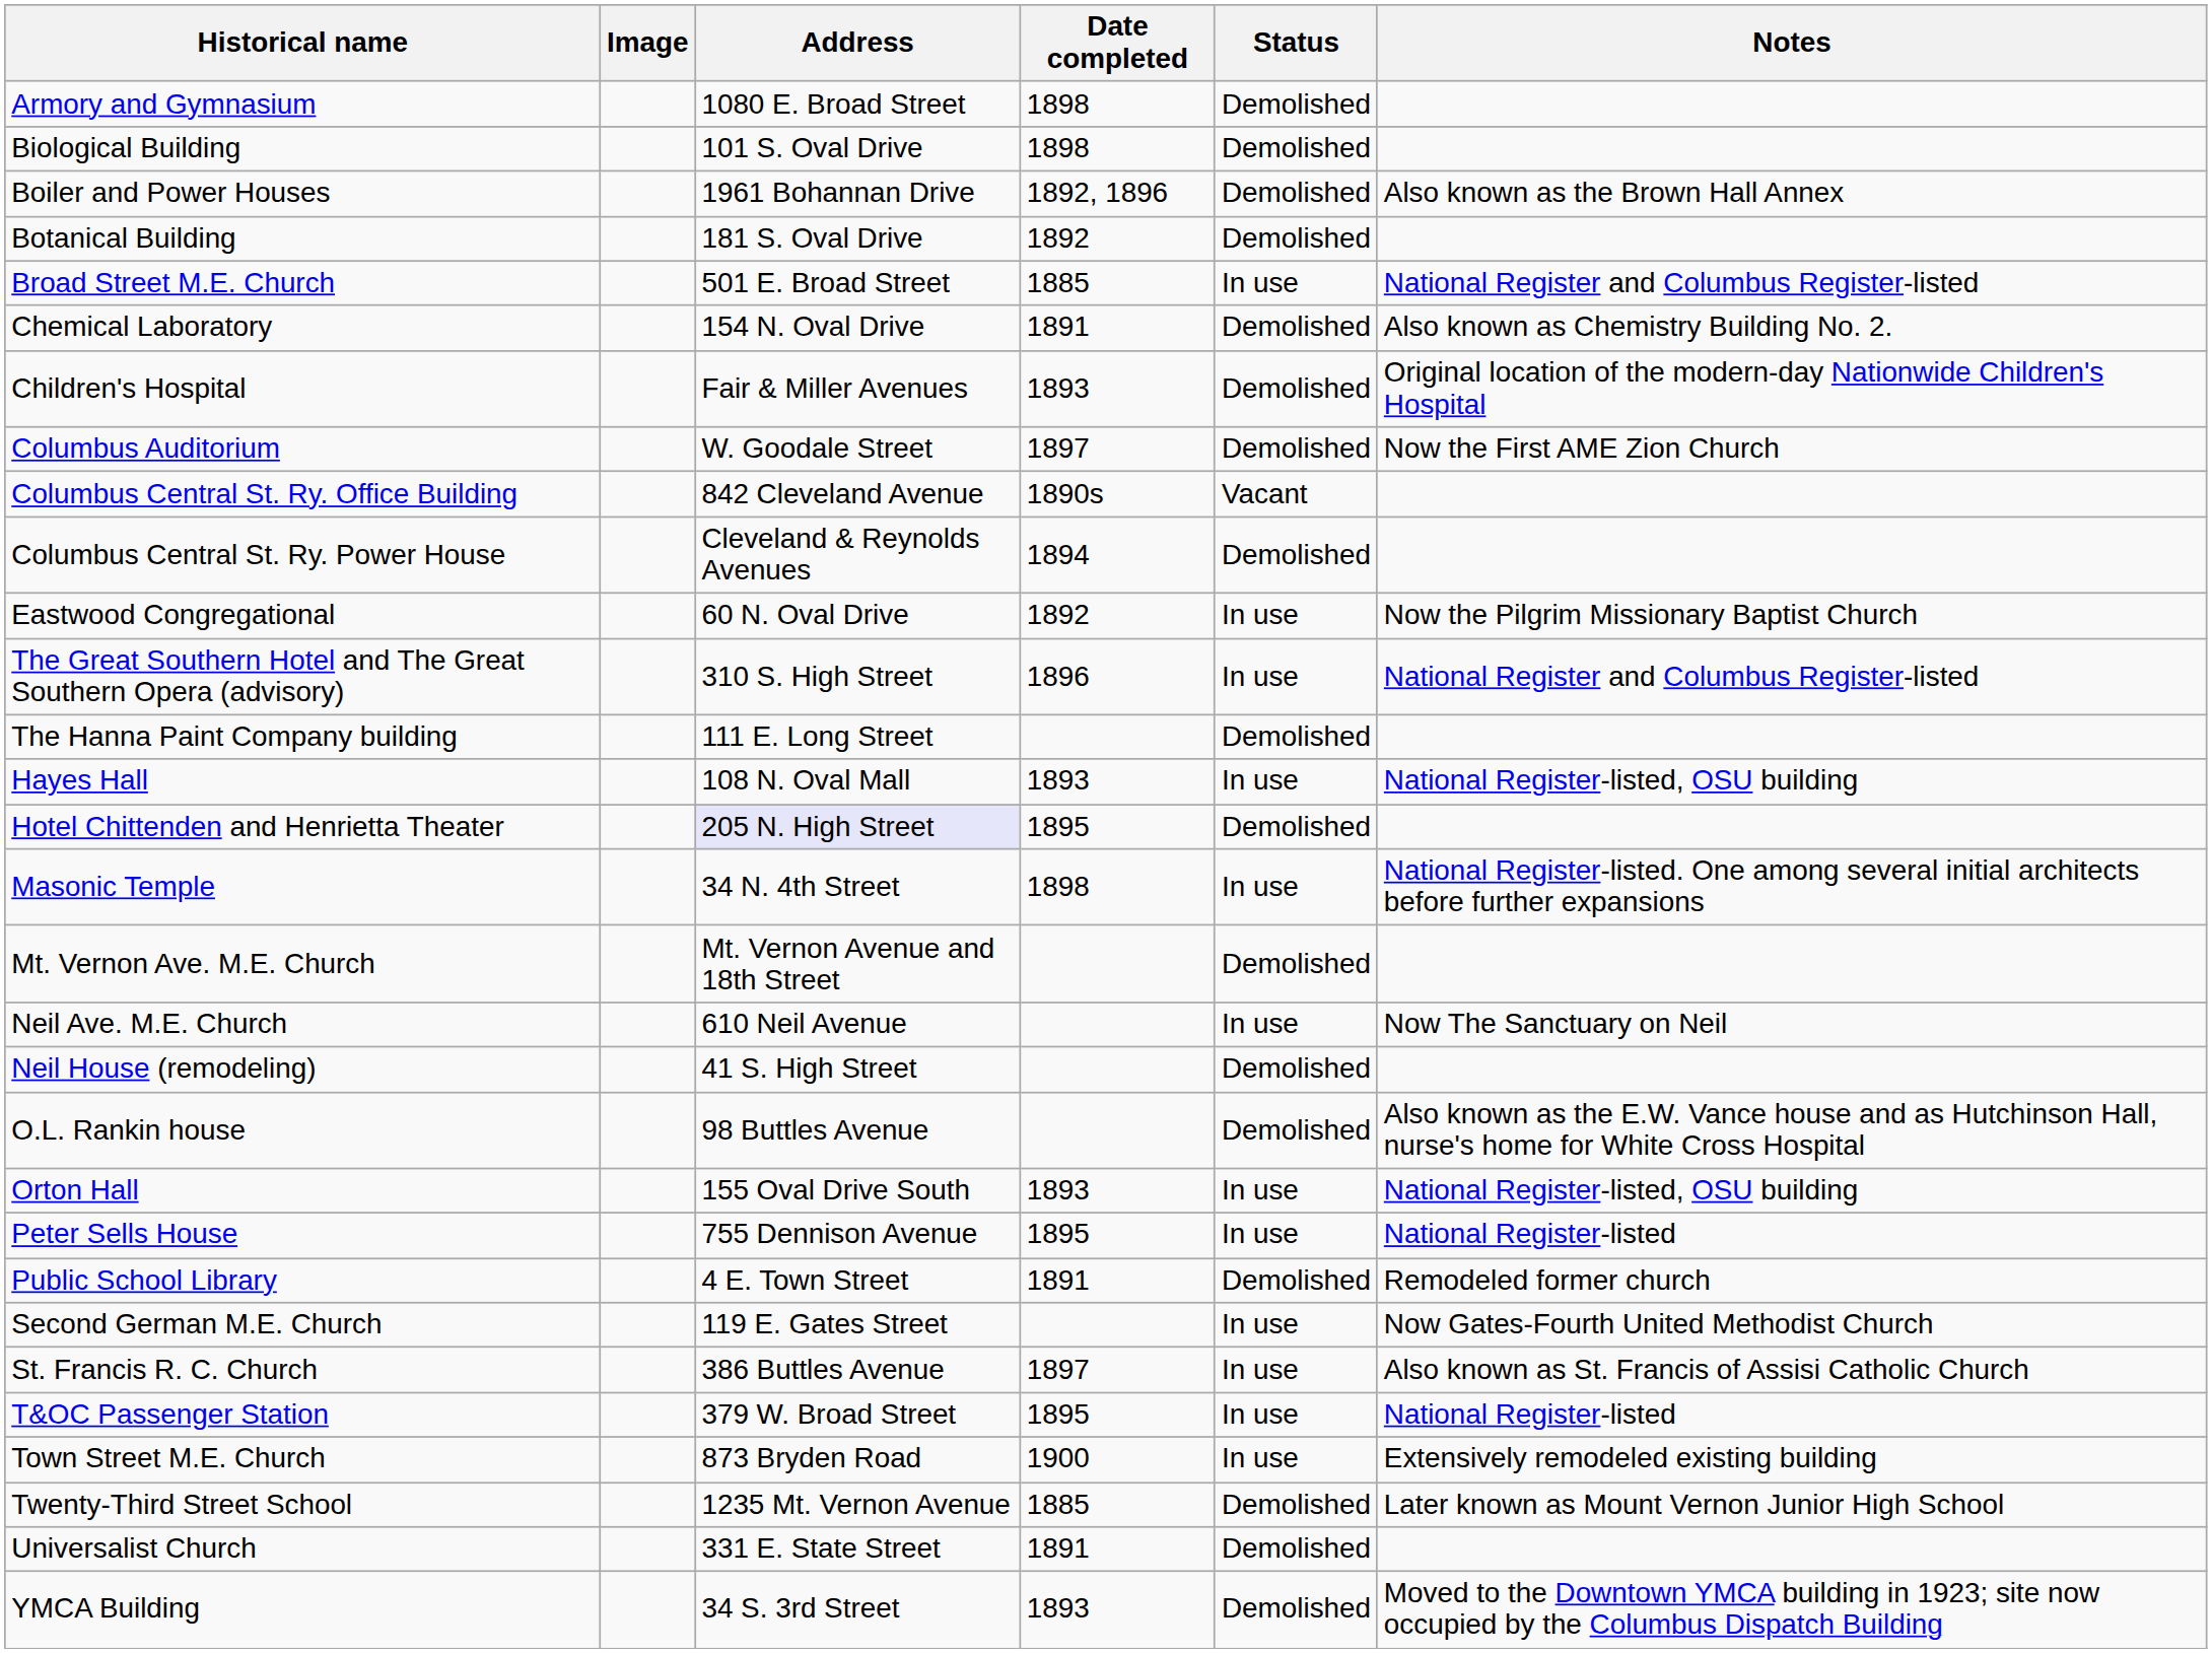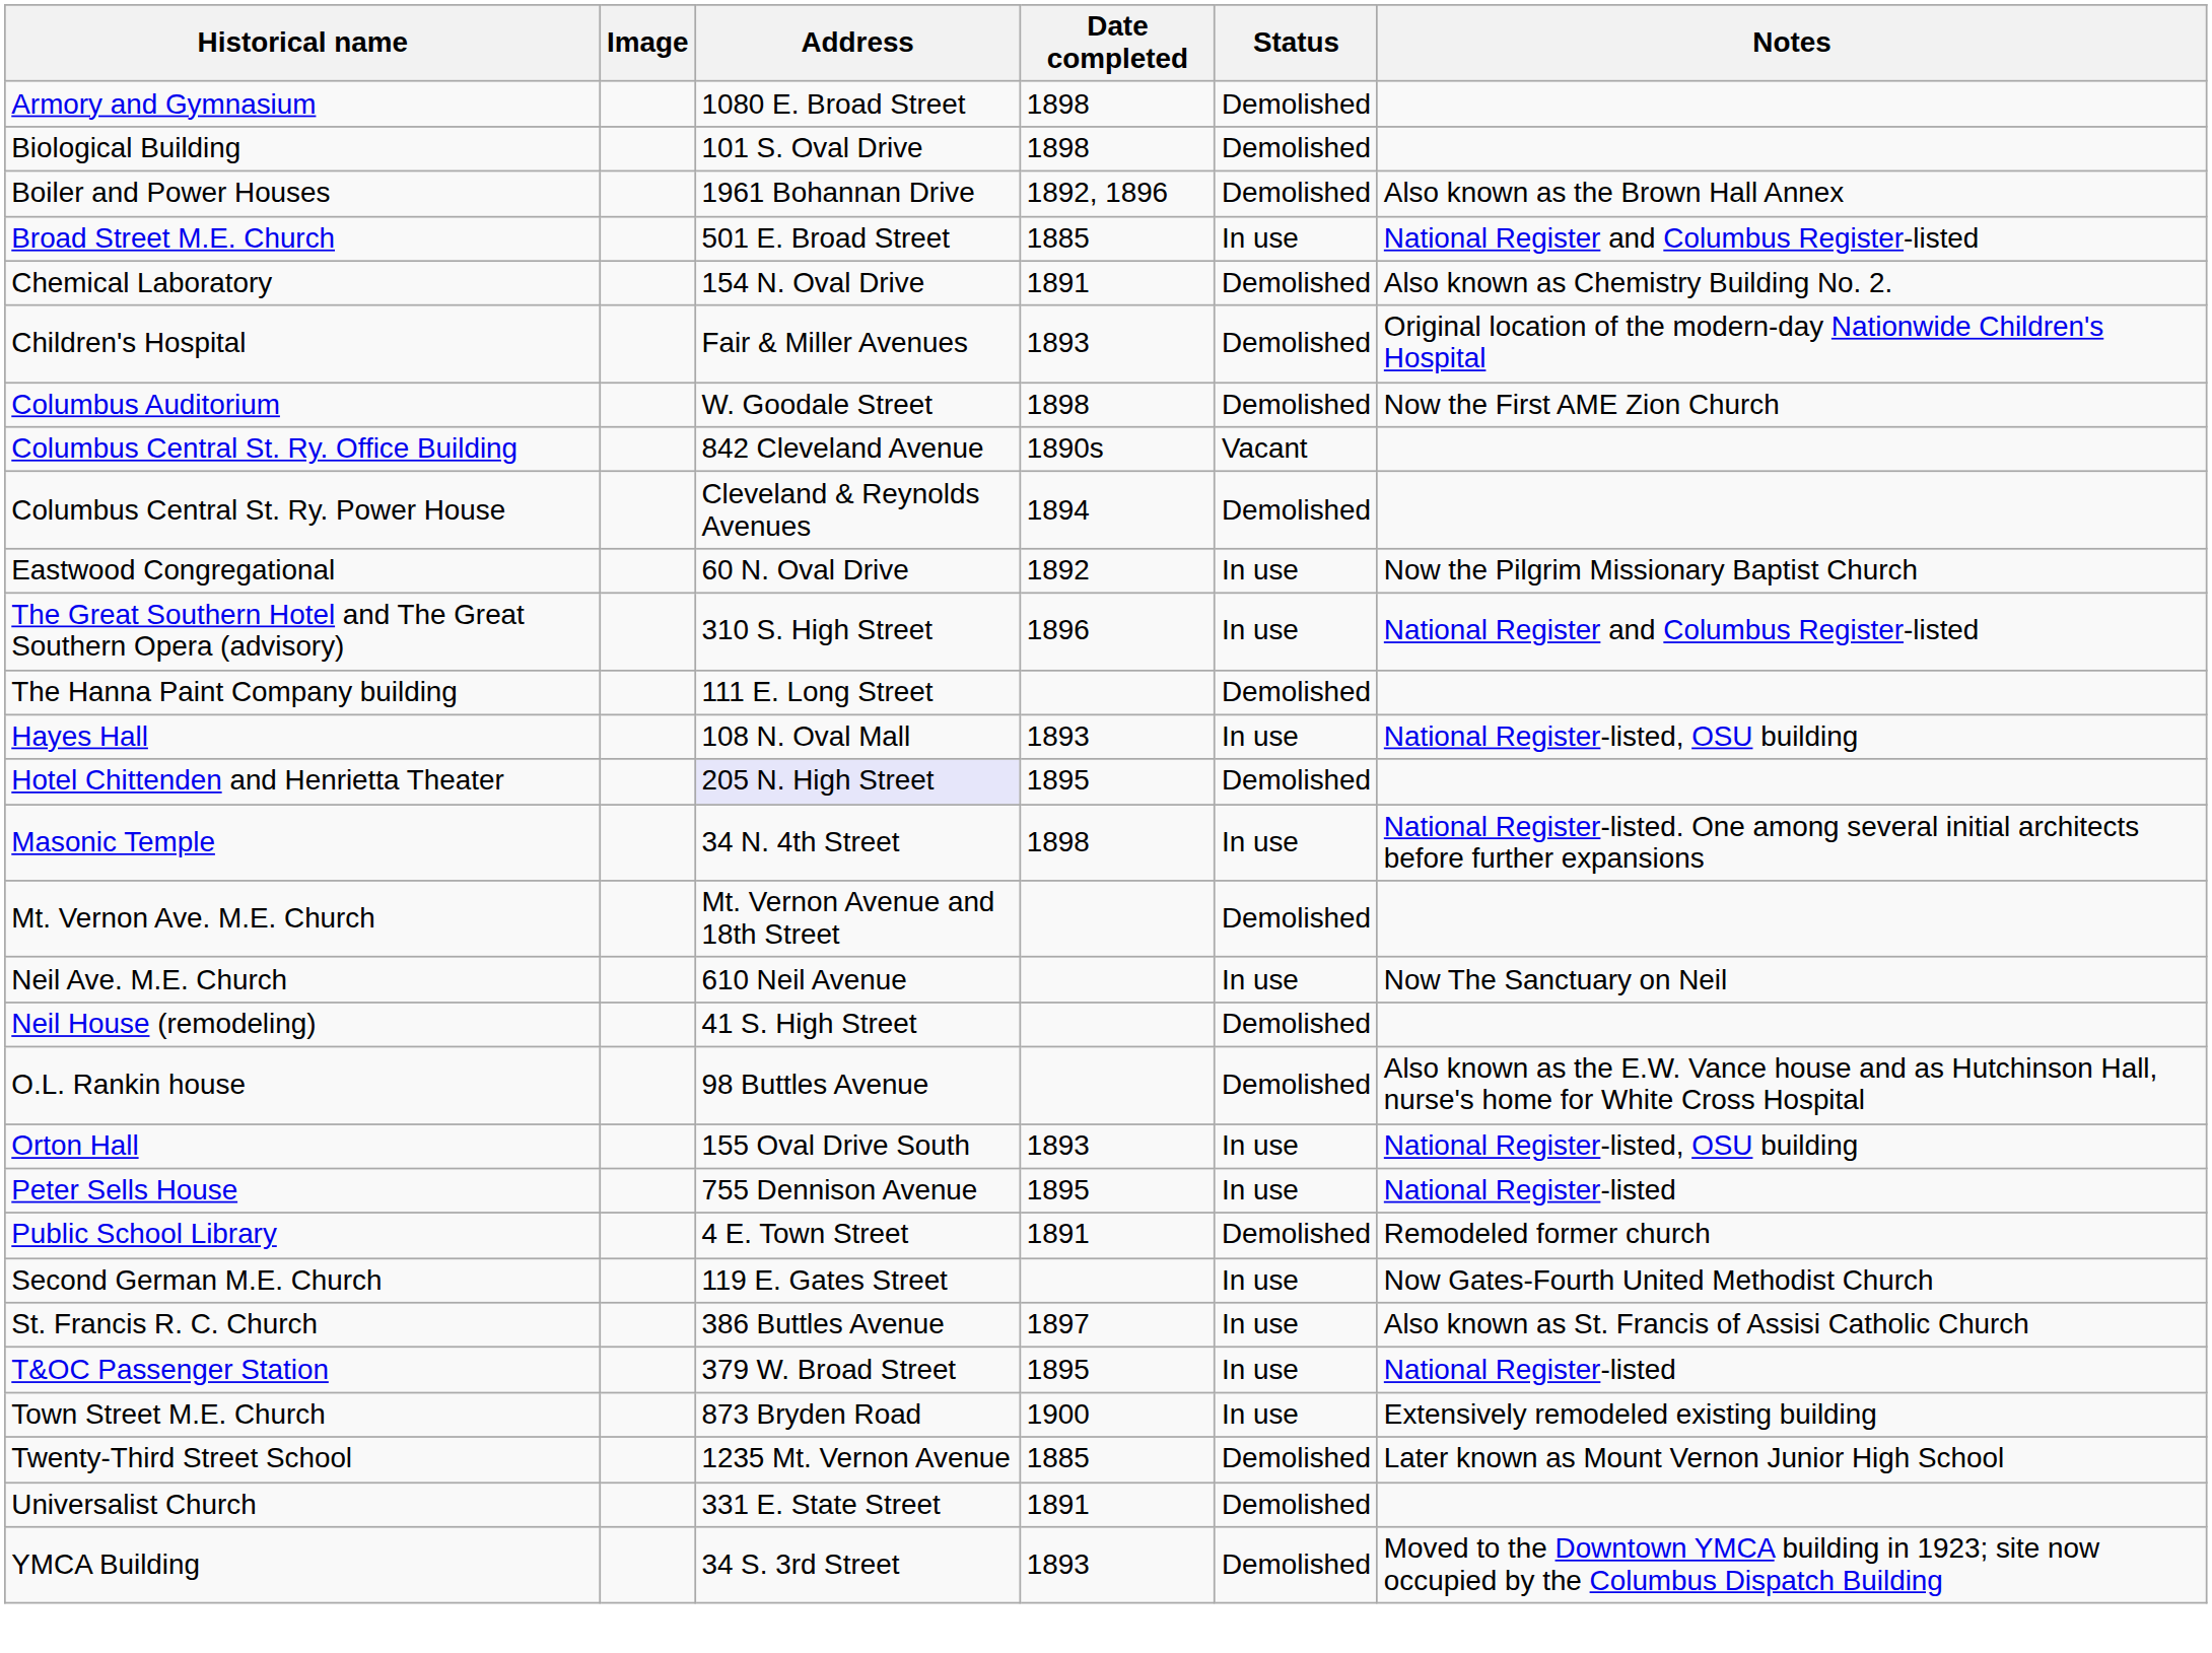- row: Botanical Building | 181 S. Oval Drive | 1892 | Demolished
Columbus Auditorium | Date completed: 1897 -> 1898
